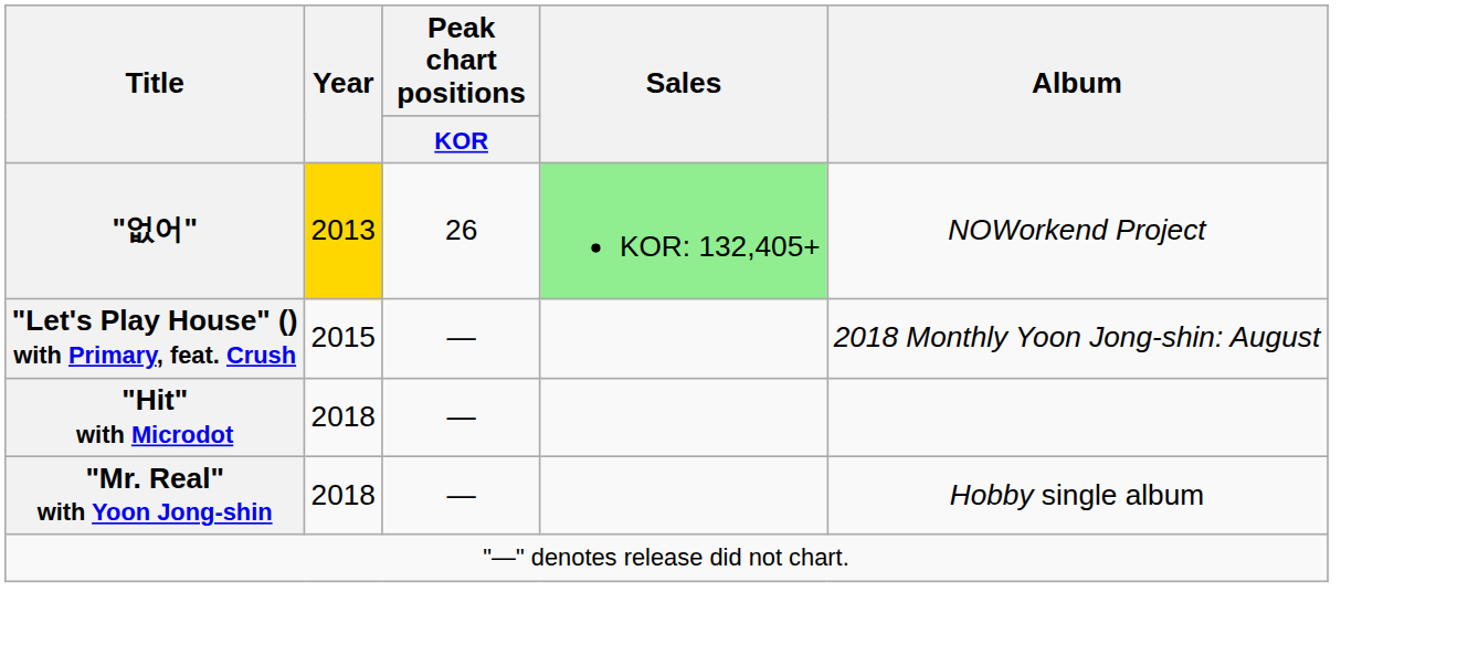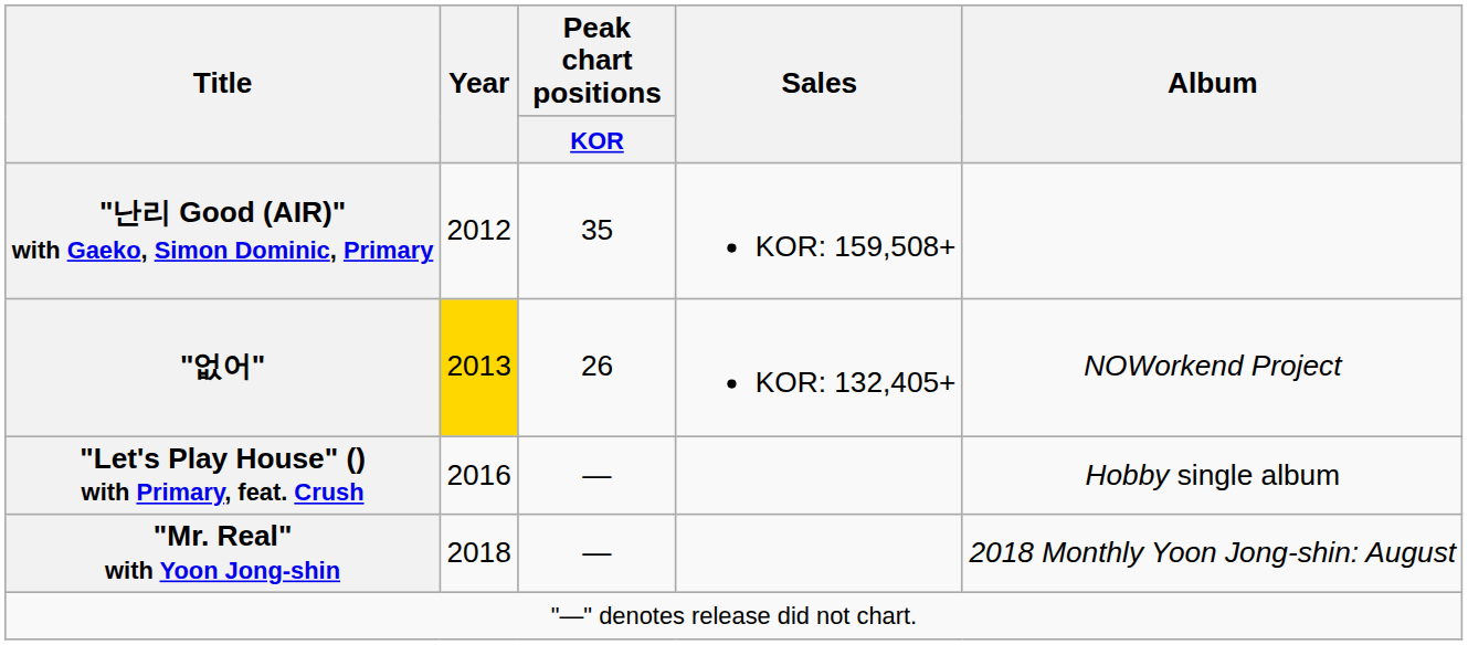+ row: "난리 Good (AIR)" with Gaeko, Simon Dominic, Primary | 2012 | 35 | KOR: 159,508+
"없어" | Sales: lightgreen background -> no background
"Let's Play House" () with Primary, feat. Crush | Year: 2015 -> 2016
"Let's Play House" () with Primary, feat. Crush | Album: 2018 Monthly Yoon Jong-shin: August -> Hobby single album
- row: "Hit" with Microdot | 2018 | —
"Mr. Real" with Yoon Jong-shin | Album: Hobby single album -> 2018 Monthly Yoon Jong-shin: August
